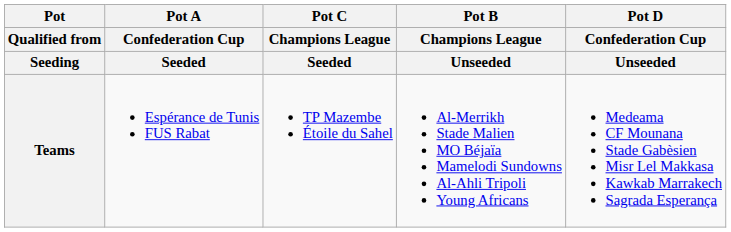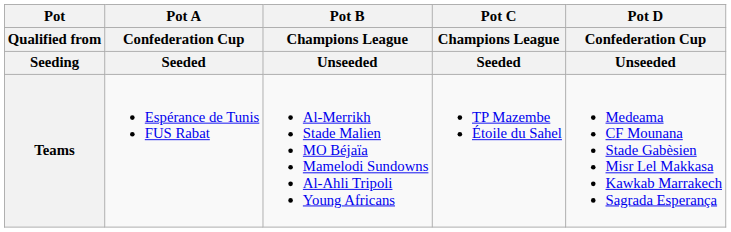columns swapped: Pot B / Champions League / Unseeded <-> Pot C / Champions League / Seeded
